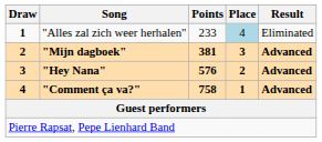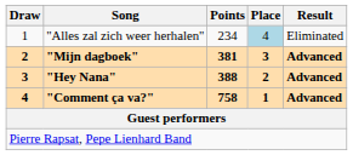"Alles zal zich weer herhalen" | Draw: bold -> normal
"Alles zal zich weer herhalen" | Points: 233 -> 234
"Hey Nana" | Points: 576 -> 388
